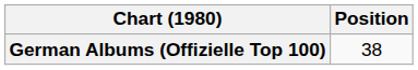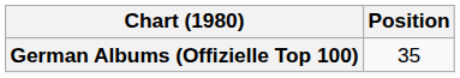German Albums (Offizielle Top 100) | Position: 38 -> 35
